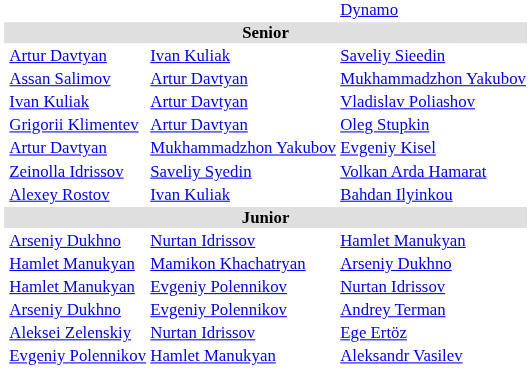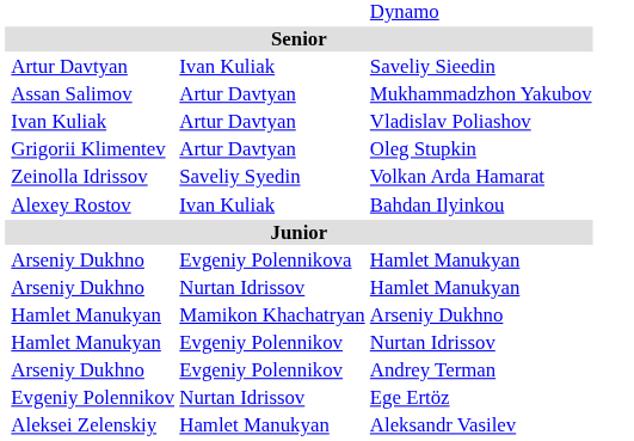- row: Artur Davtyan | Mukhammadzhon Yakubov | Evgeniy Kisel
+ row: Arseniy Dukhno | Evgeniy Polennikova | Hamlet Manukyan
Ege Ertöz | column 2: Aleksei Zelenskiy -> Evgeniy Polennikov
Aleksandr Vasilev | column 2: Evgeniy Polennikov -> Aleksei Zelenskiy
